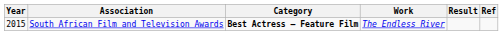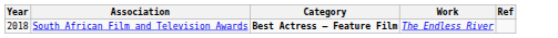- column: Result
South African Film and Television Awards | Year: 2015 -> 2018
